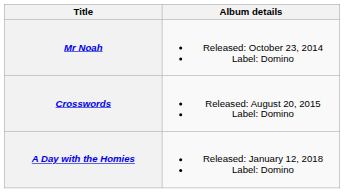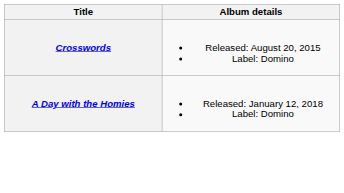- row: Mr Noah | Released: October 23, 2014 Label: Domino
